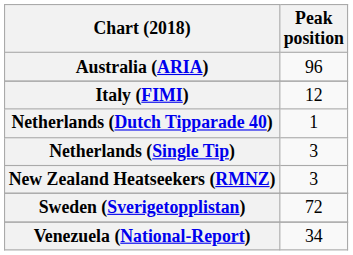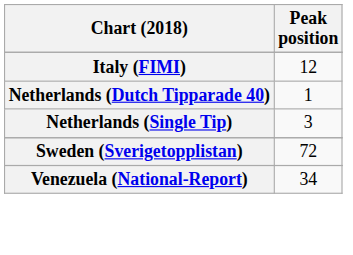- row: Australia (ARIA) | 96
- row: New Zealand Heatseekers (RMNZ) | 3
